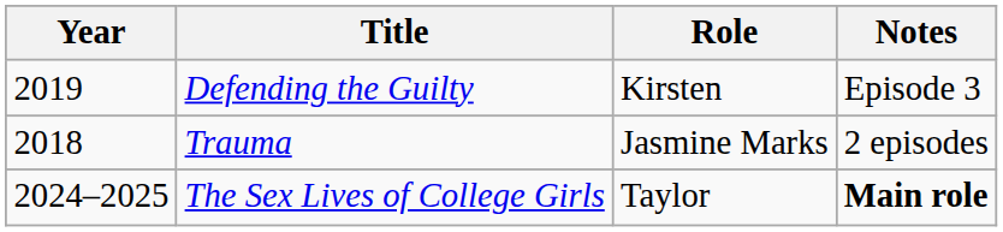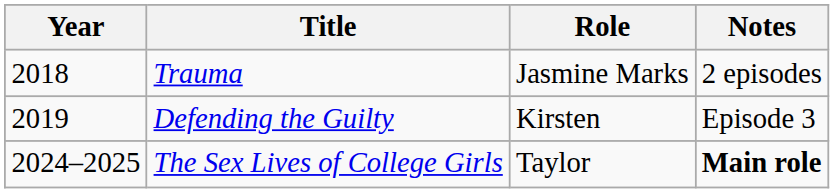rows swapped: Trauma <-> Defending the Guilty
